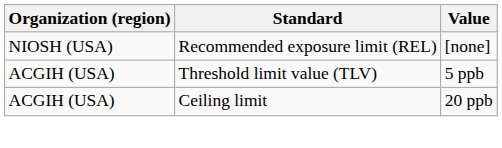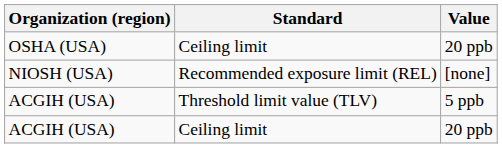+ row: OSHA (USA) | Ceiling limit | 20 ppb
